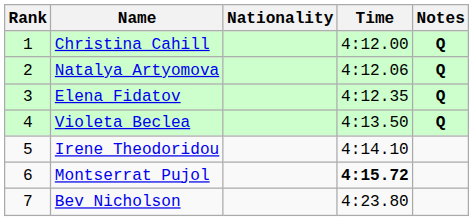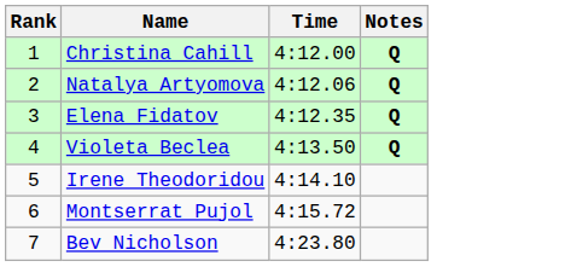- column: Nationality
Montserrat Pujol | Time: bold -> normal
